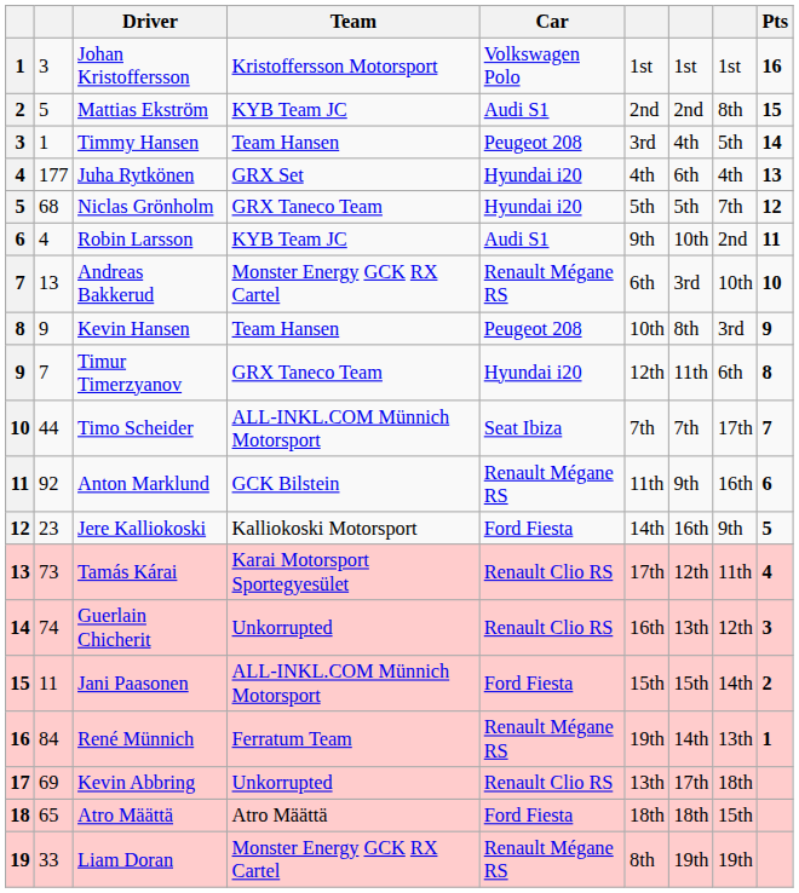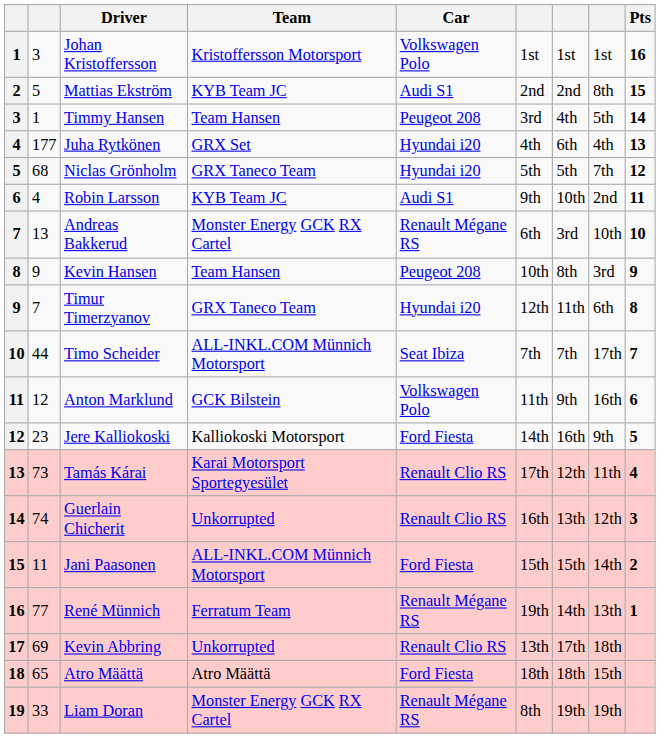Anton Marklund | column 2: 92 -> 12
Anton Marklund | Car: Renault Mégane RS -> Volkswagen Polo
René Münnich | column 2: 84 -> 77
